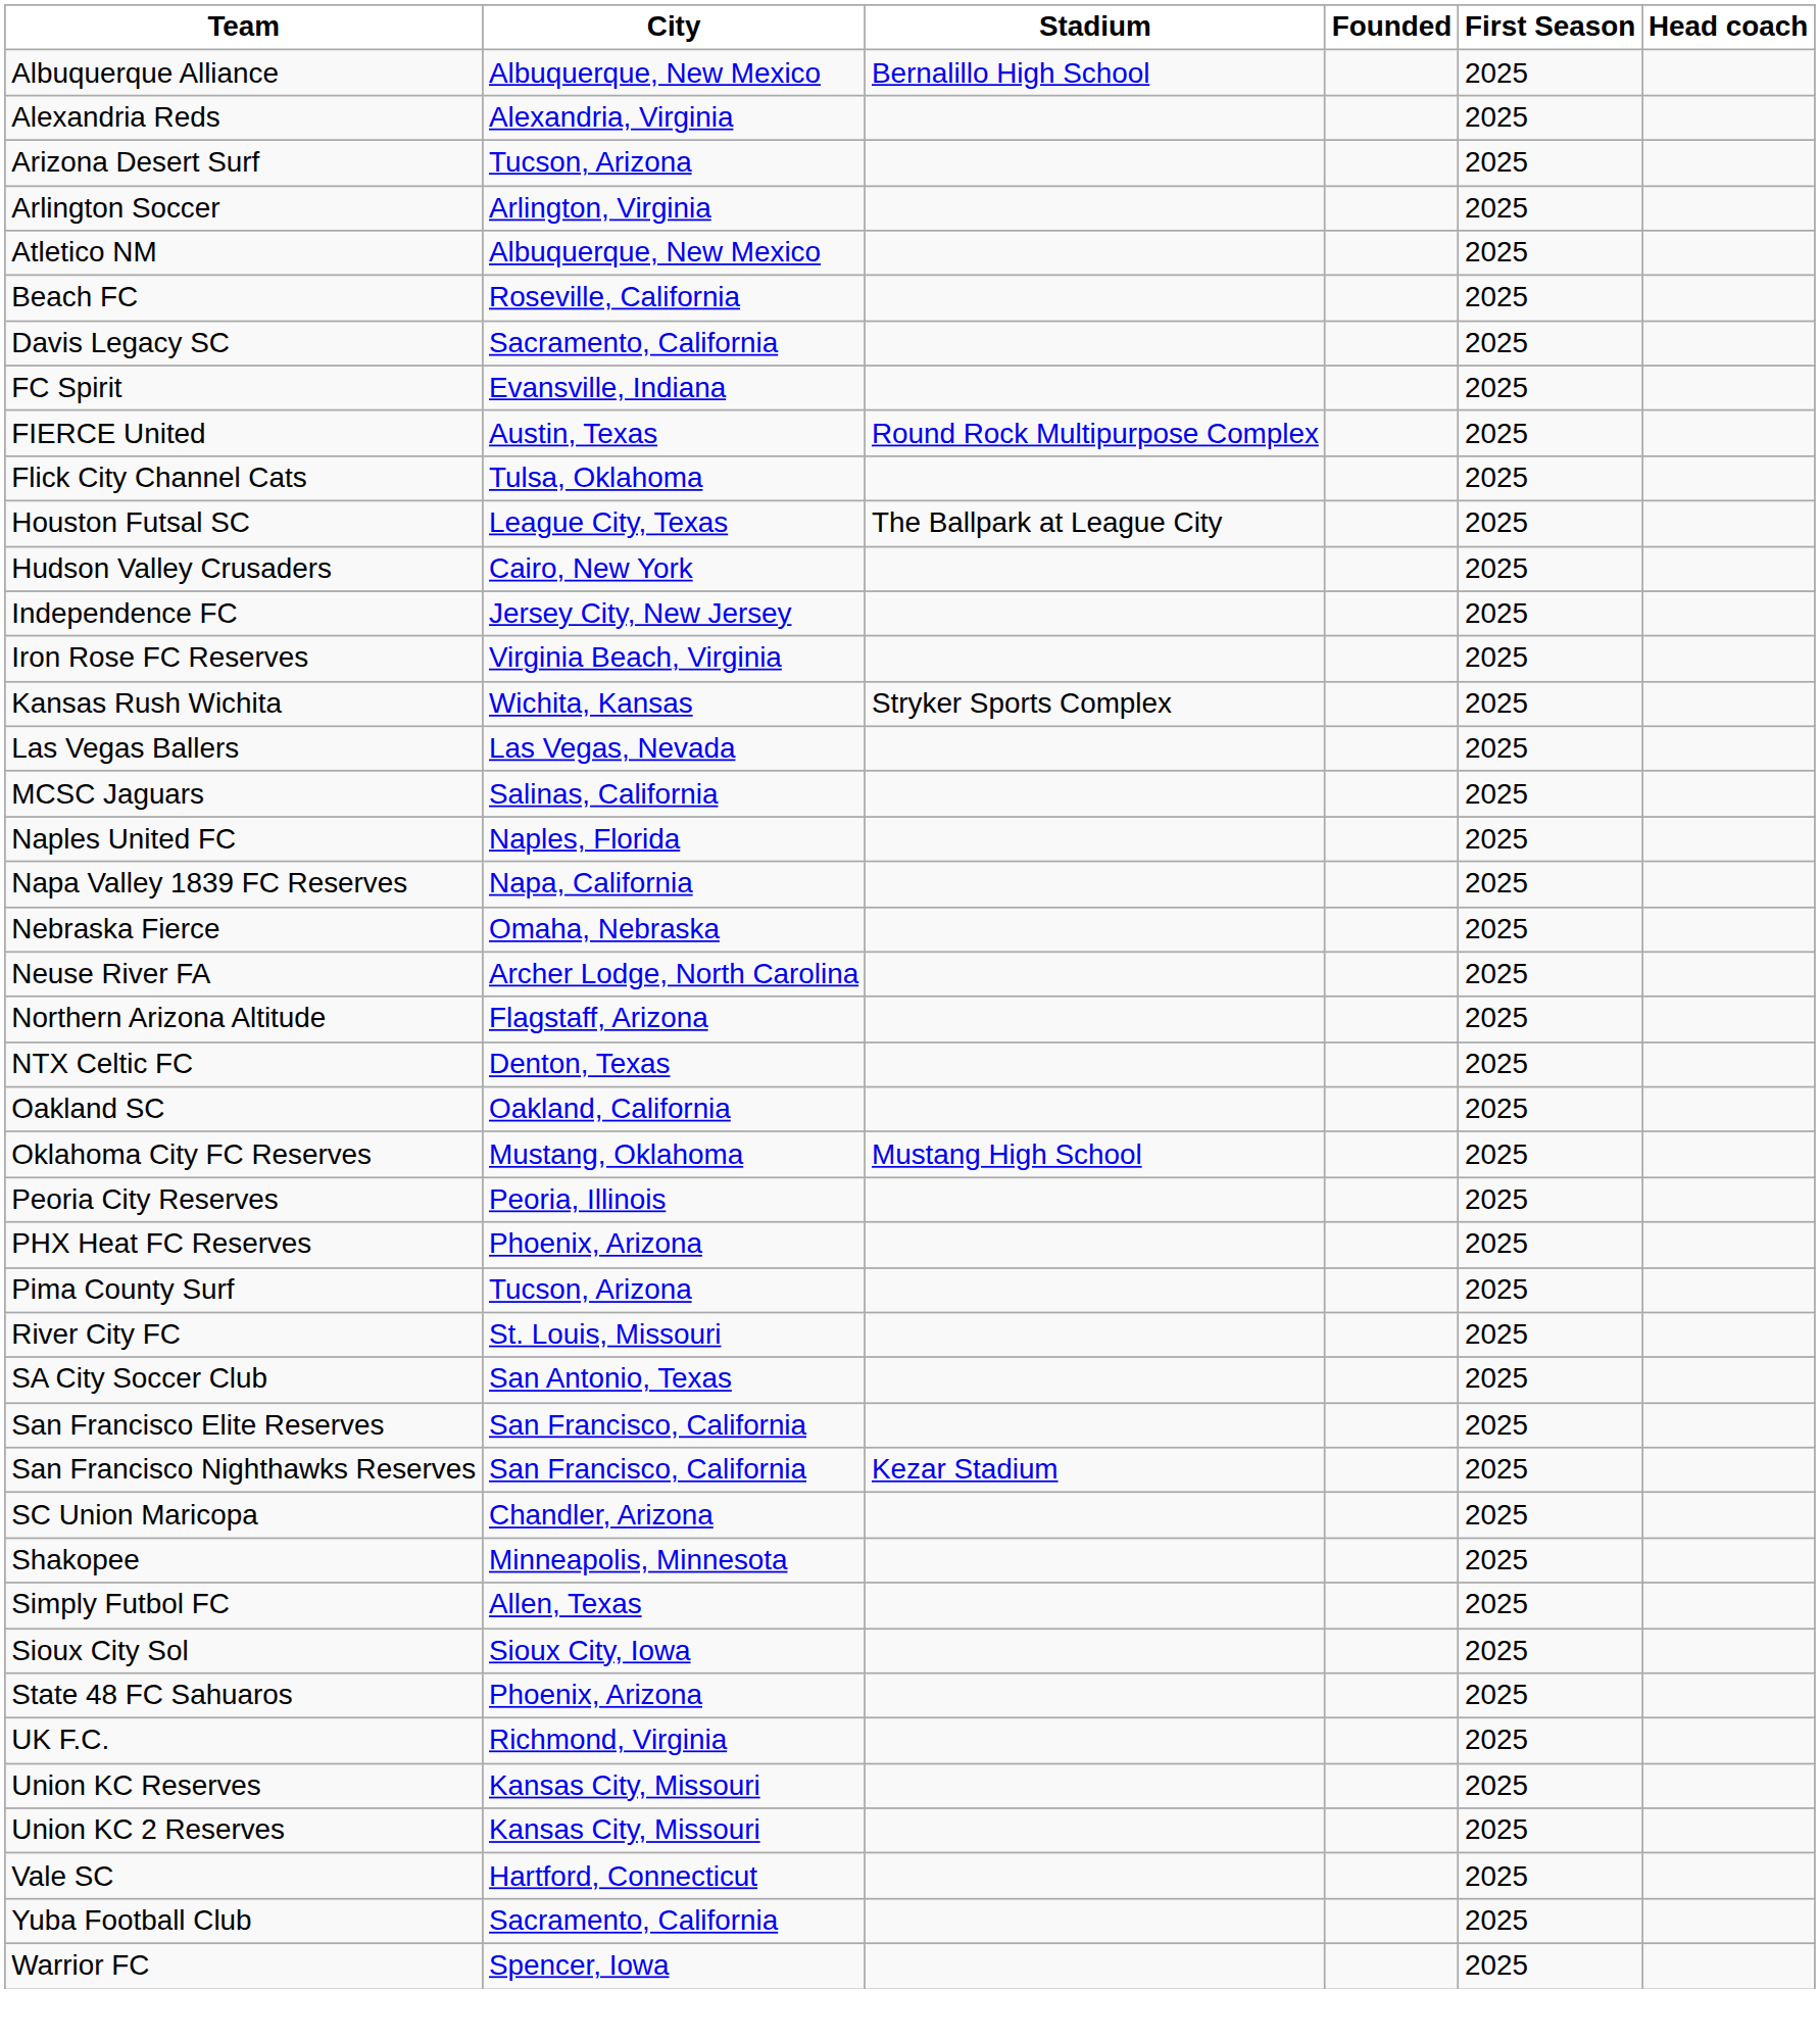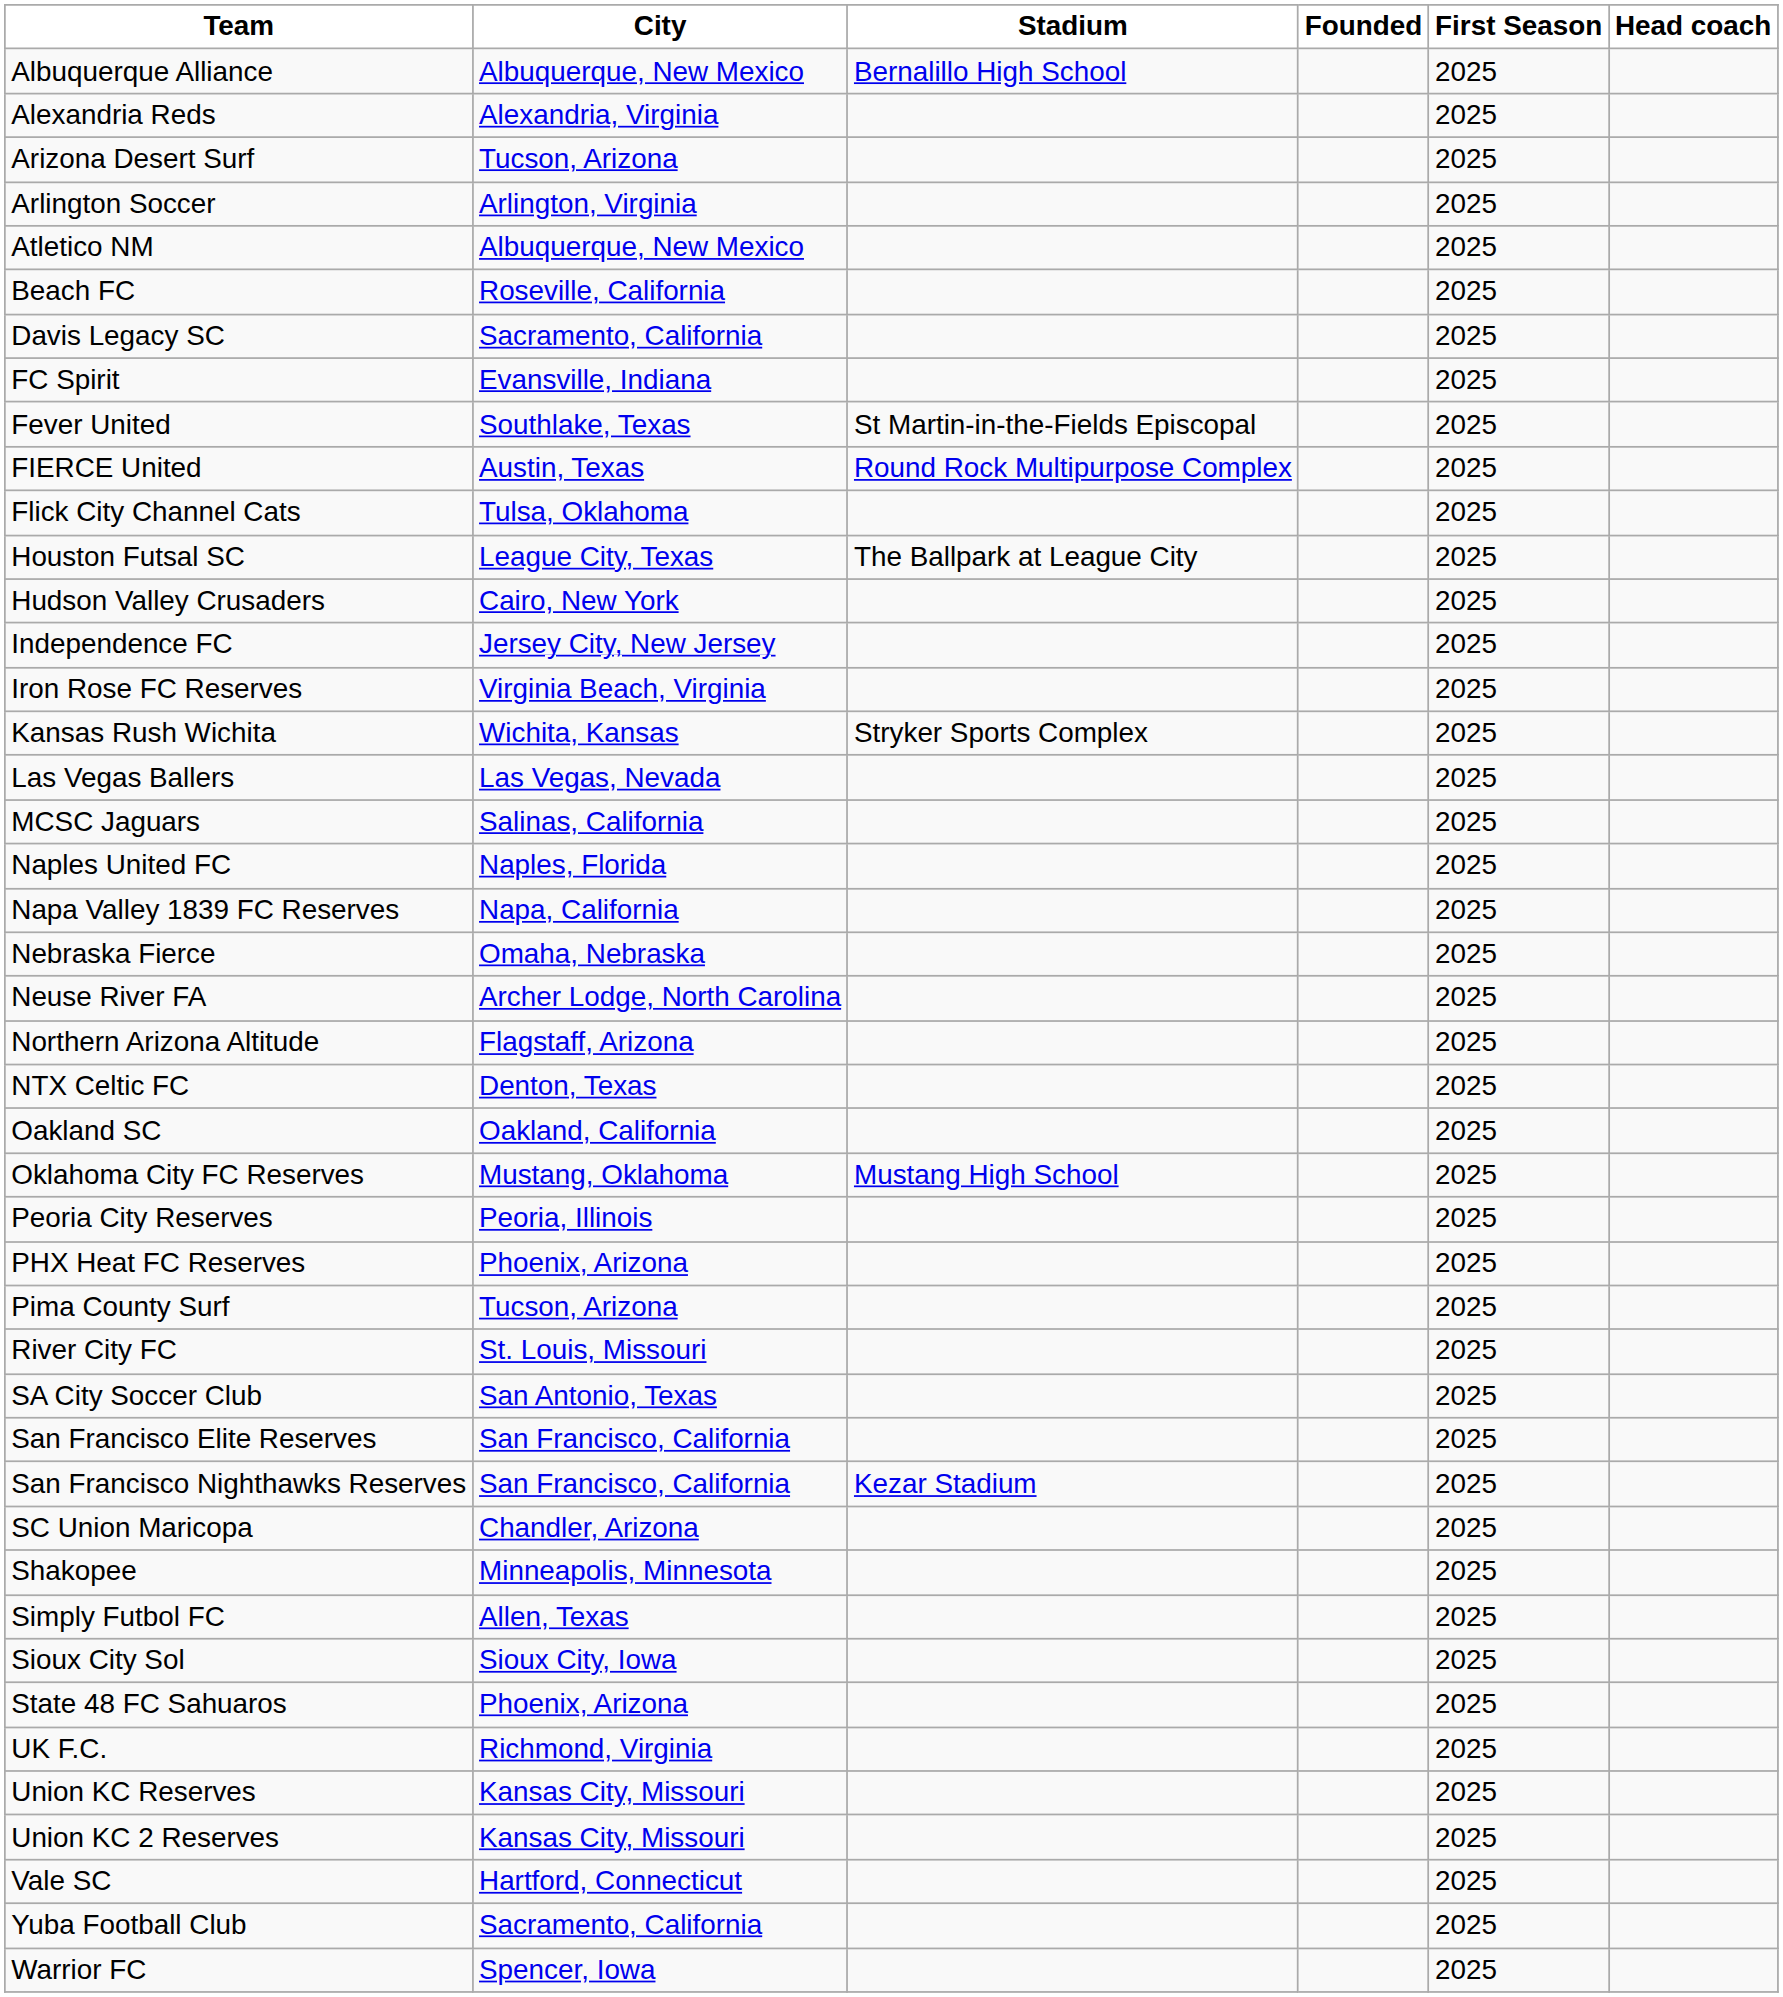+ row: Fever United | Southlake, Texas | St Martin-in-the-Fields Episcopal | 2025
